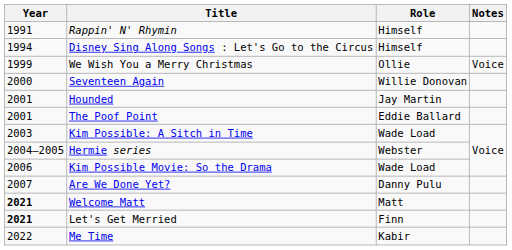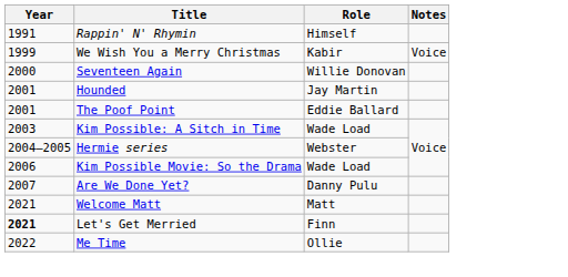- row: 1994 | Disney Sing Along Songs : Let's Go to the Circus | Himself
We Wish You a Merry Christmas | Role: Ollie -> Kabir
Welcome Matt | Year: bold -> normal
Me Time | Role: Kabir -> Ollie
